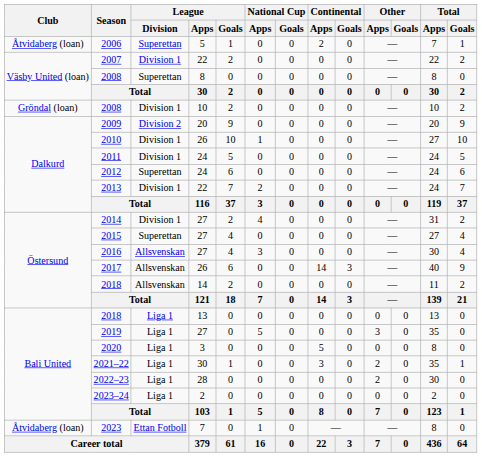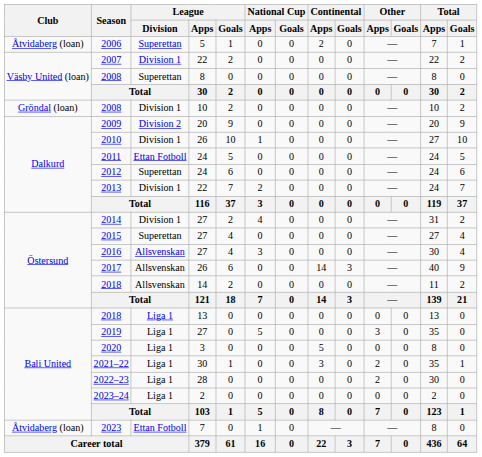2011 | League / Division: Division 1 -> Ettan Fotboll
